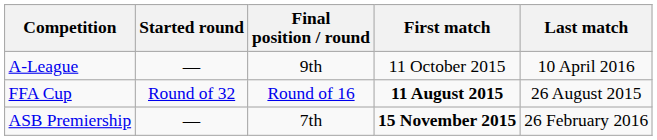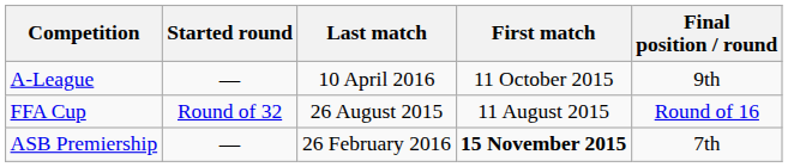columns swapped: Final position / round <-> Last match
FFA Cup | First match: bold -> normal
